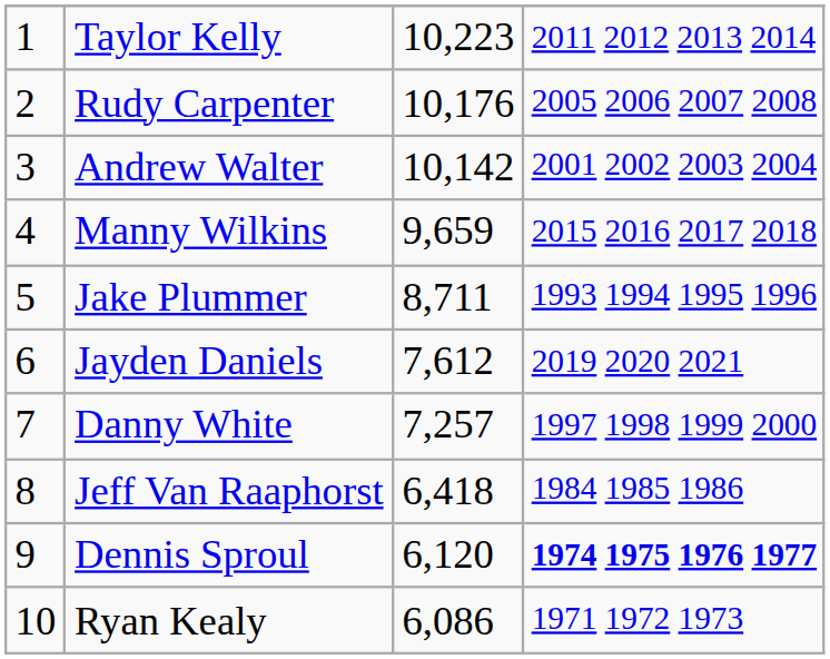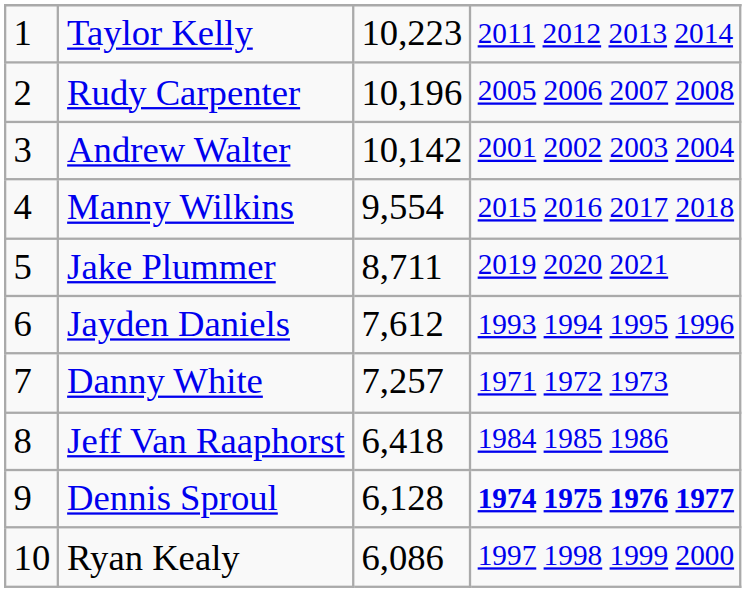Rudy Carpenter | column 3: 10,176 -> 10,196
Manny Wilkins | column 3: 9,659 -> 9,554
Jake Plummer | column 4: 1993 1994 1995 1996 -> 2019 2020 2021
Jayden Daniels | column 4: 2019 2020 2021 -> 1993 1994 1995 1996
Danny White | column 4: 1997 1998 1999 2000 -> 1971 1972 1973
Dennis Sproul | column 3: 6,120 -> 6,128
Ryan Kealy | column 4: 1971 1972 1973 -> 1997 1998 1999 2000
